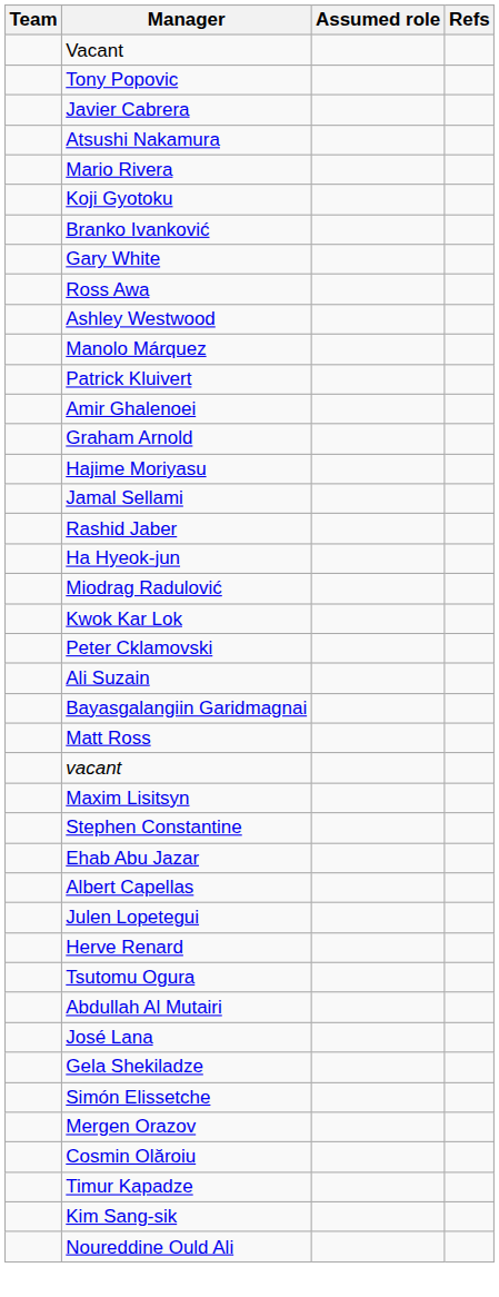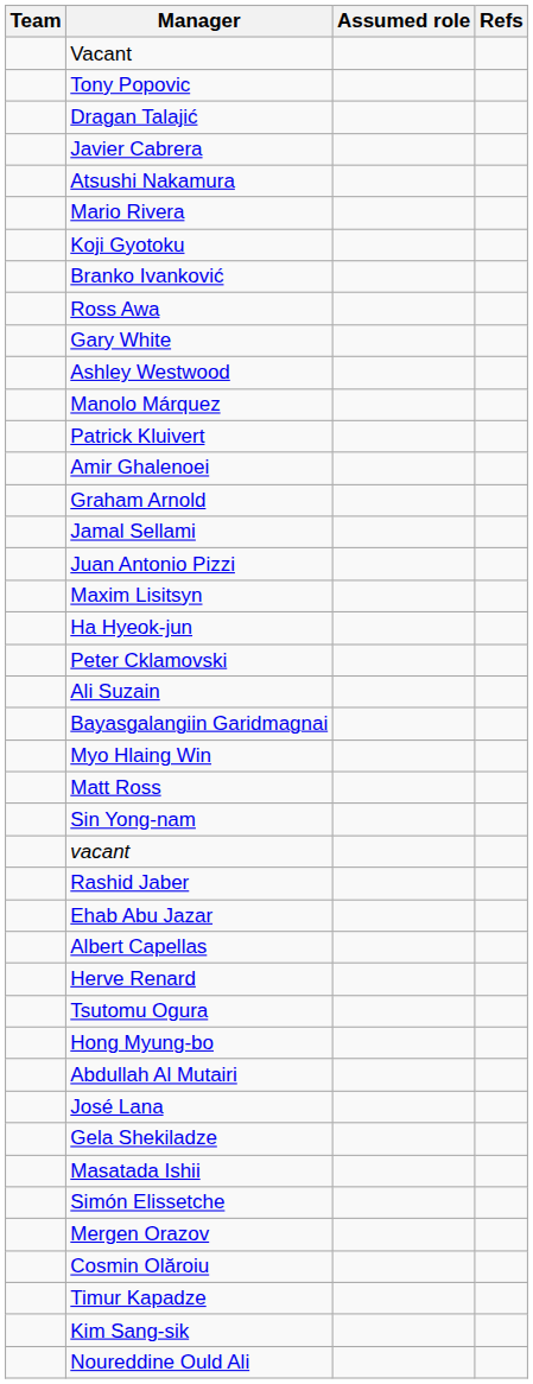+ row: Dragan Talajić
rows swapped: Gary White <-> Ross Awa
- row: Hajime Moriyasu
+ row: Juan Antonio Pizzi
rows swapped: Maxim Lisitsyn <-> Rashid Jaber
- row: Miodrag Radulović
- row: Kwok Kar Lok
+ row: Myo Hlaing Win
+ row: Sin Yong-nam
- row: Stephen Constantine
- row: Julen Lopetegui
+ row: Hong Myung-bo
+ row: Masatada Ishii
